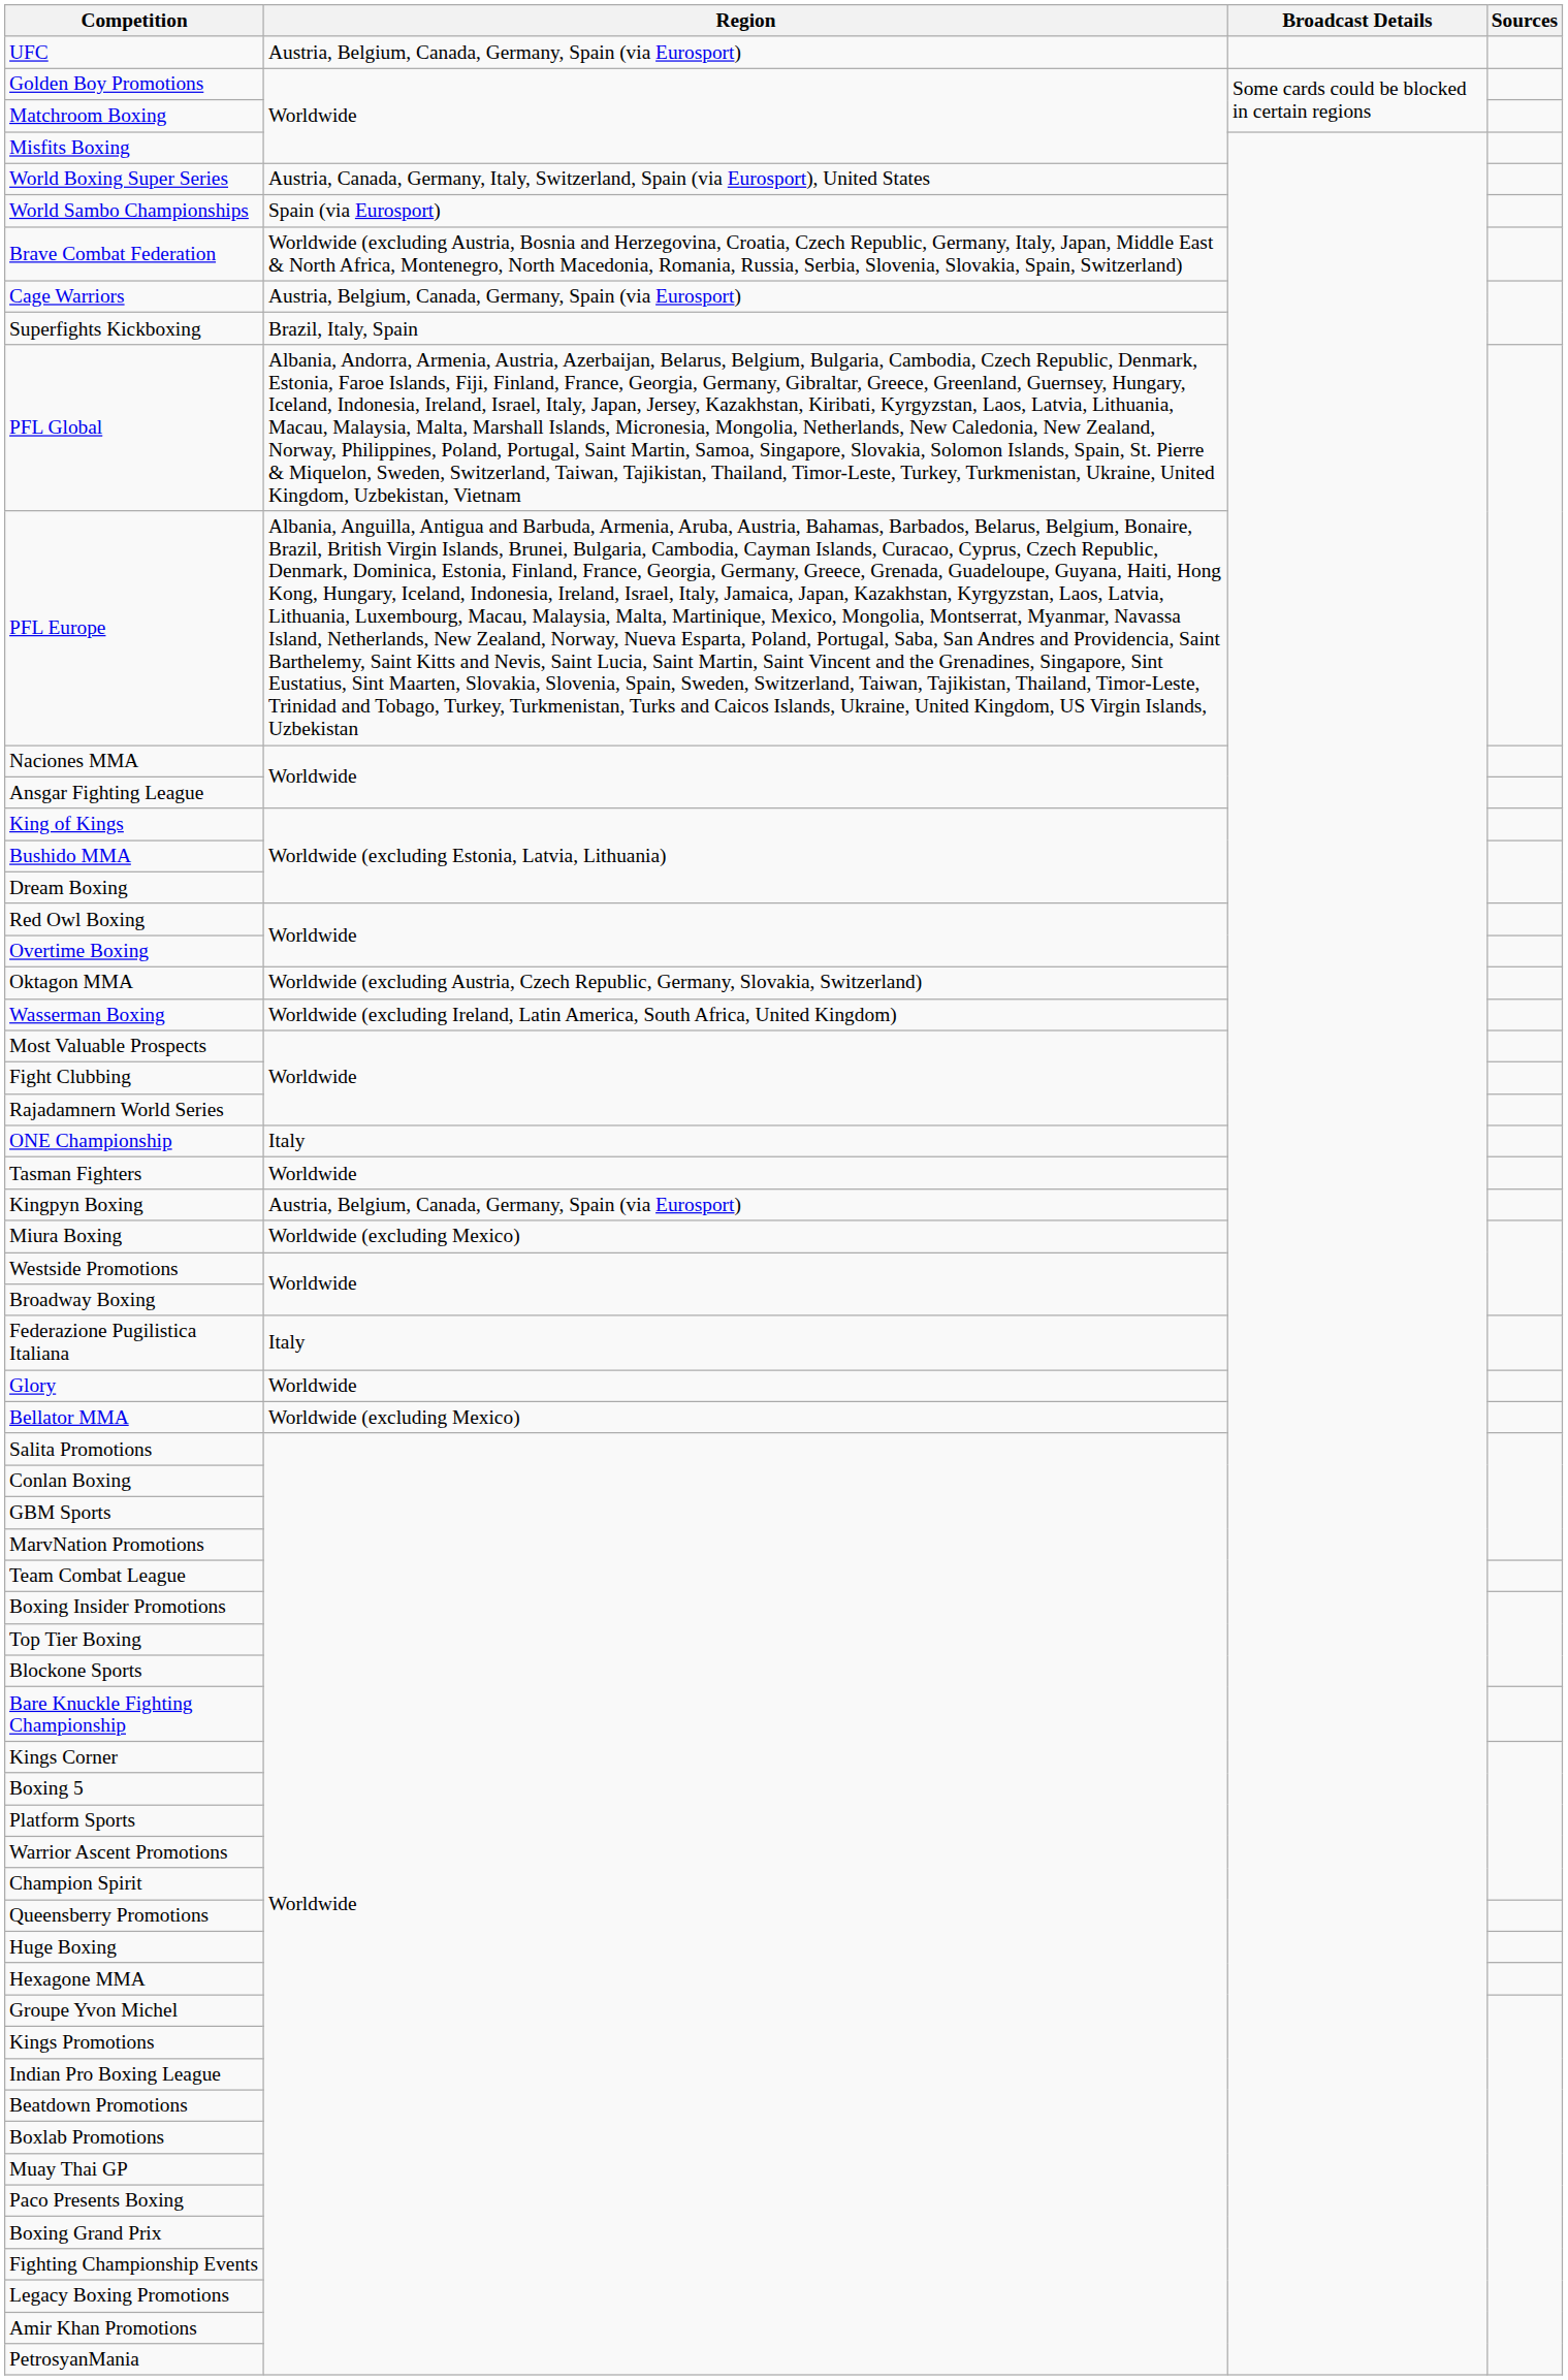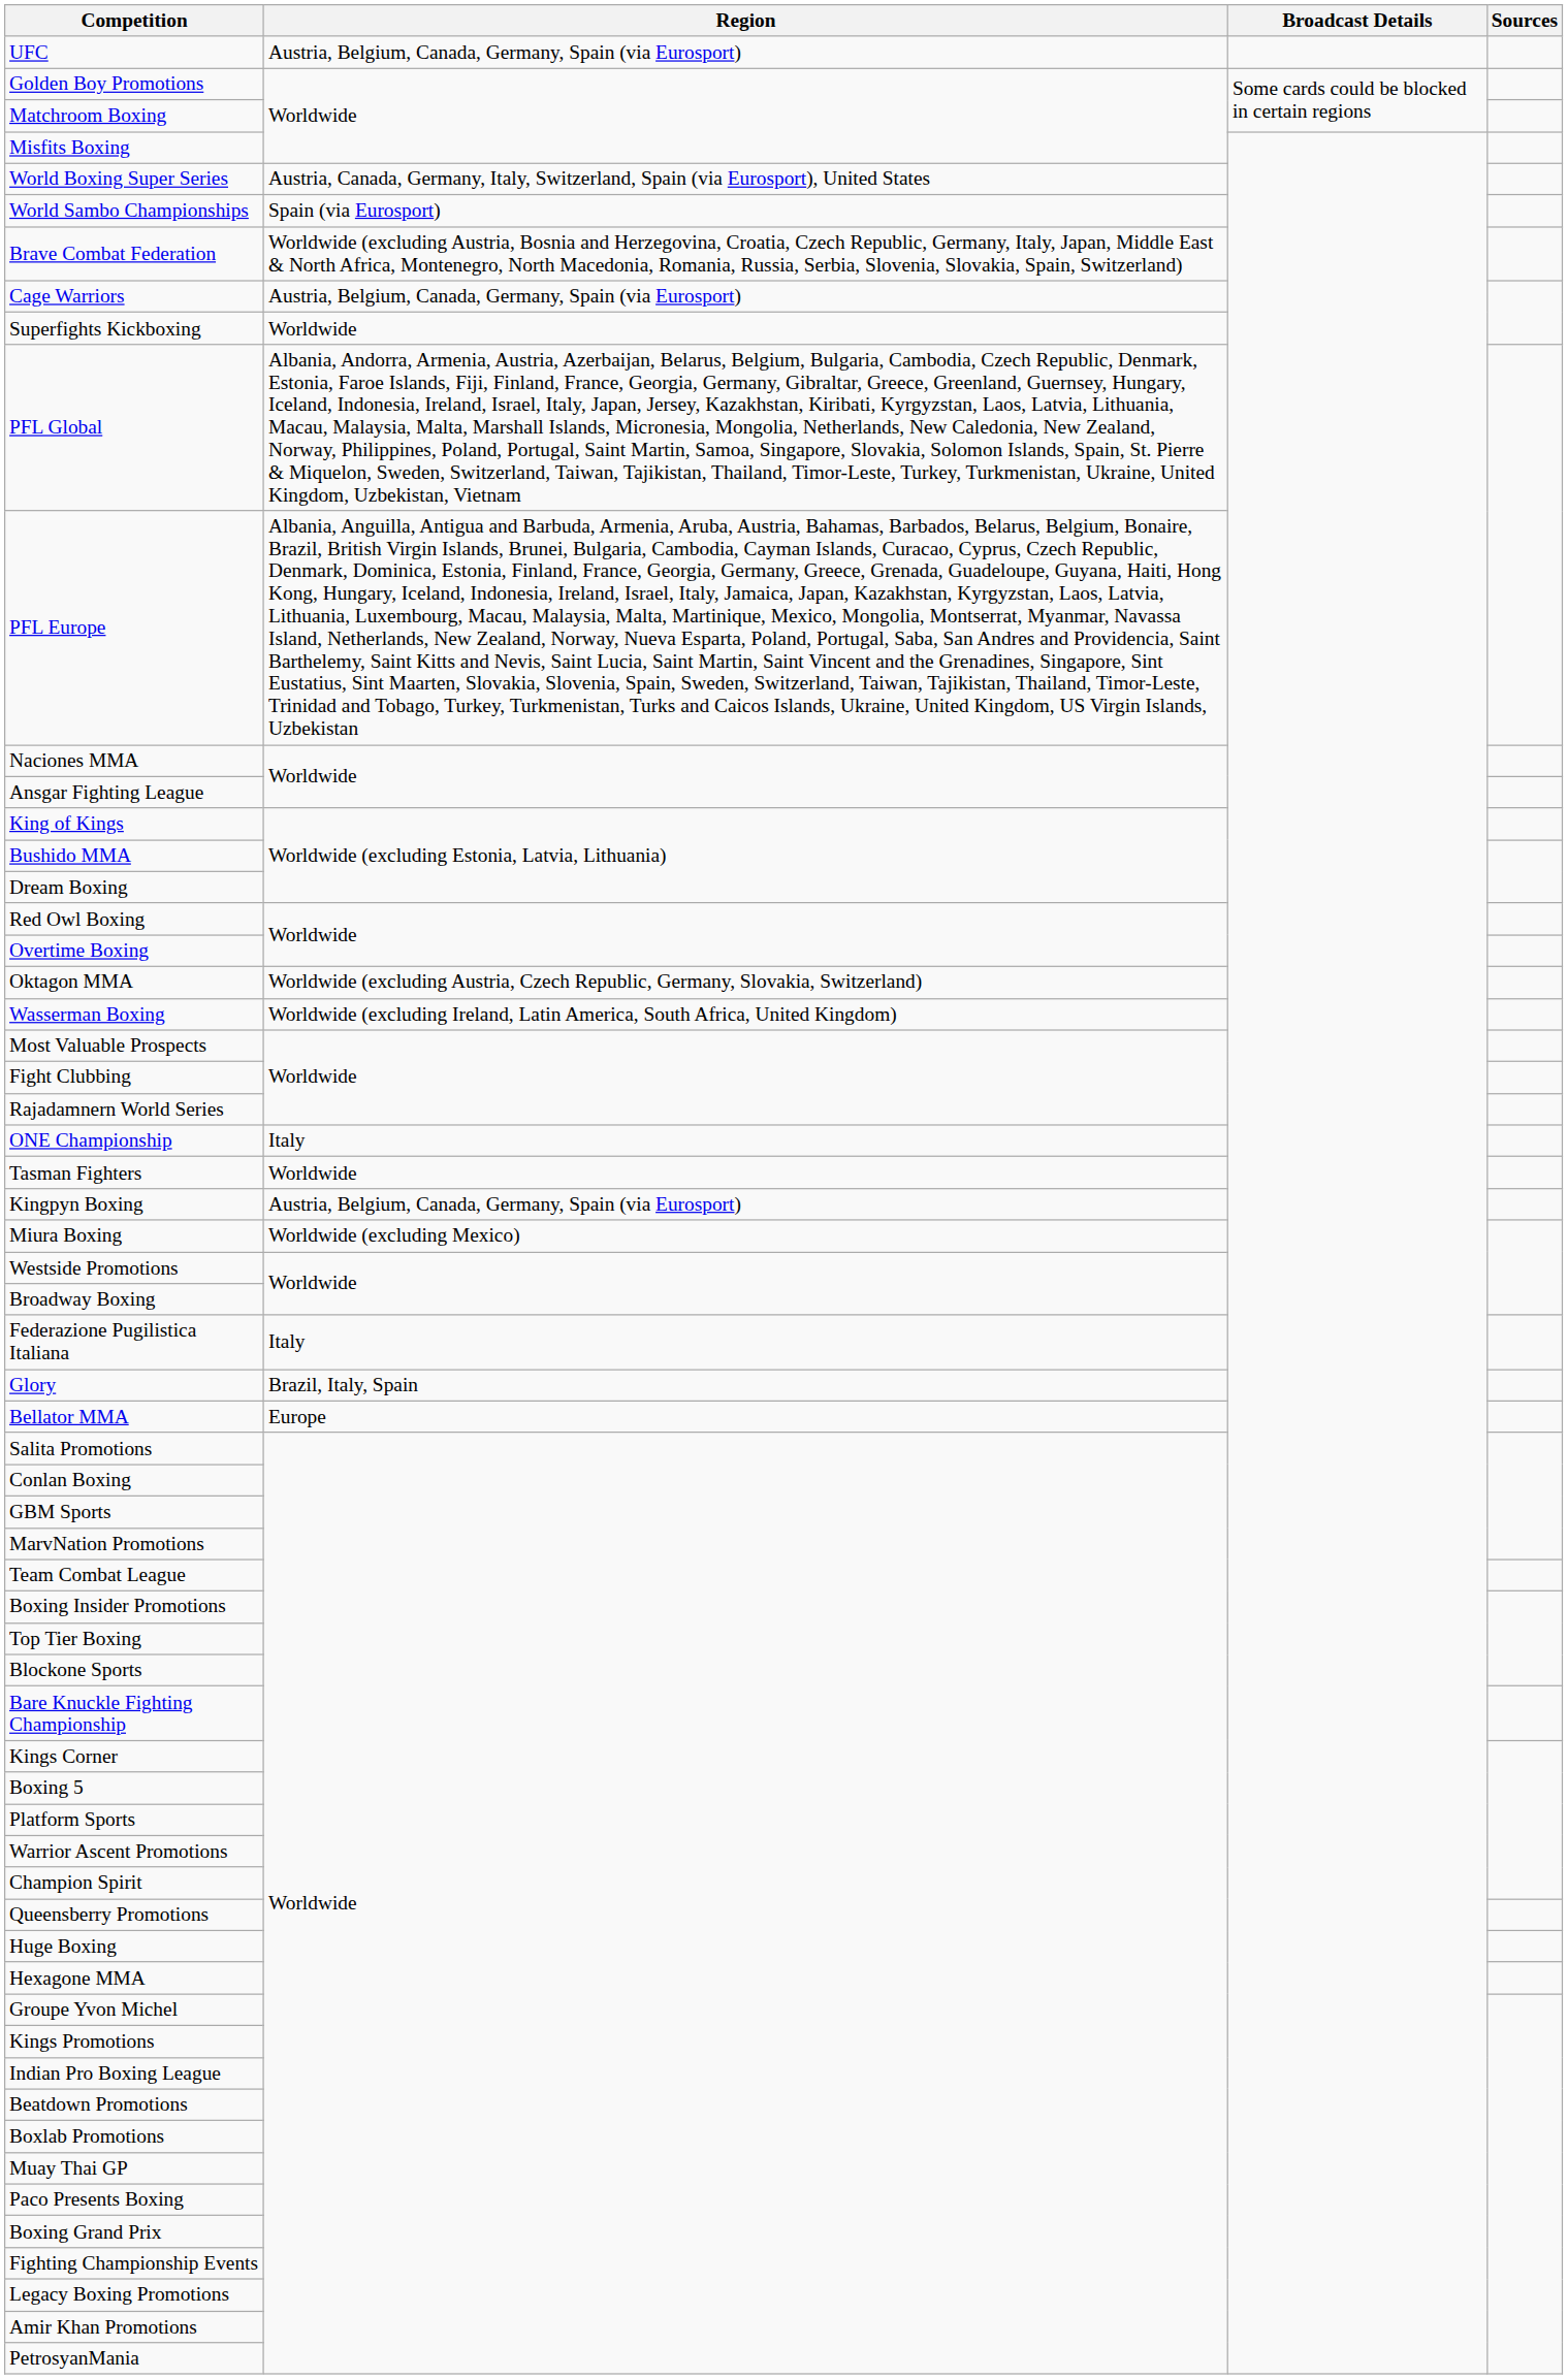Superfights Kickboxing | Region: Brazil, Italy, Spain -> Worldwide
Glory | Region: Worldwide -> Brazil, Italy, Spain
Bellator MMA | Region: Worldwide (excluding Mexico) -> Europe
